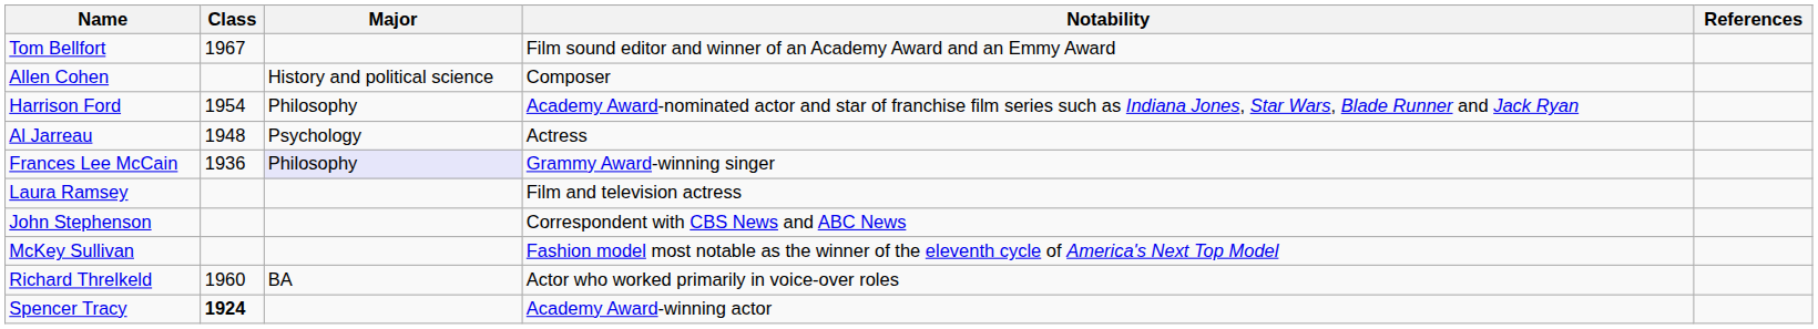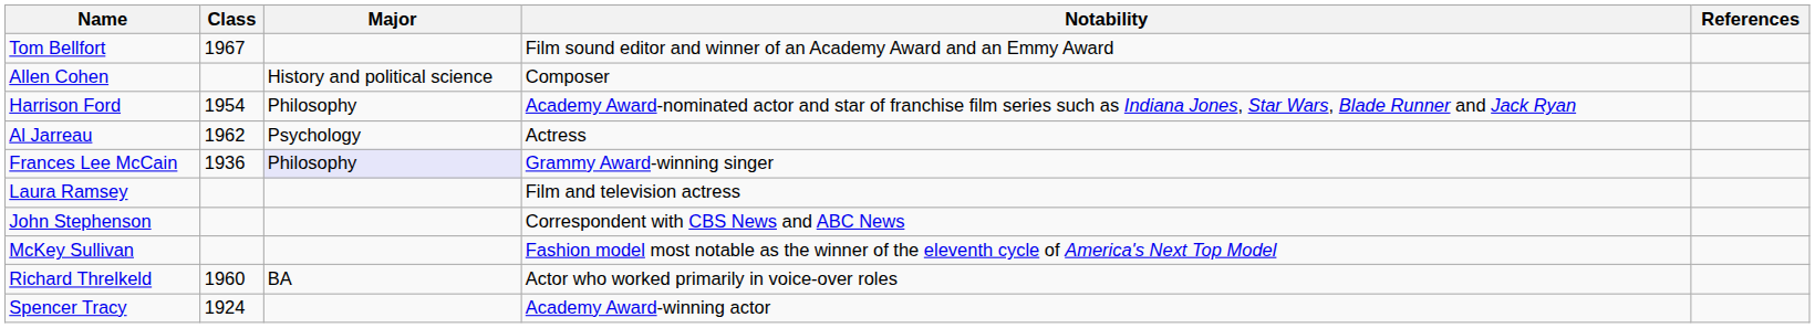Al Jarreau | Class: 1948 -> 1962
Spencer Tracy | Class: bold -> normal
